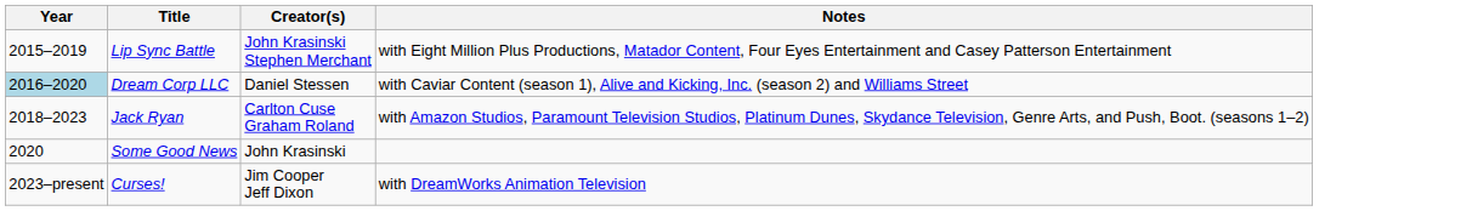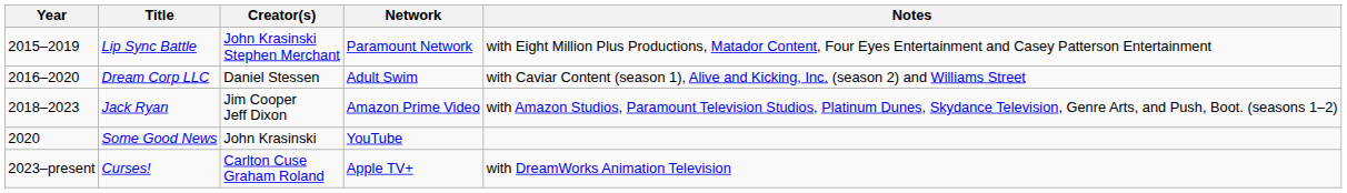+ column: Network | Paramount Network | Adult Swim | Amazon Prime Video | YouTube | Apple TV+
Dream Corp LLC | Year: lightblue background -> no background
Jack Ryan | Creator(s): Carlton Cuse Graham Roland -> Jim Cooper Jeff Dixon
Curses! | Creator(s): Jim Cooper Jeff Dixon -> Carlton Cuse Graham Roland
